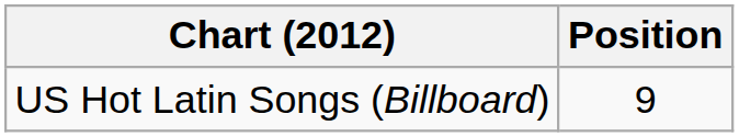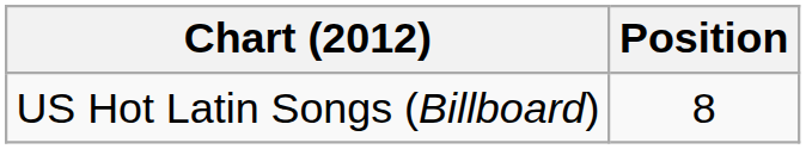US Hot Latin Songs (Billboard) | Position: 9 -> 8
